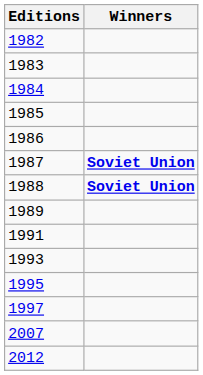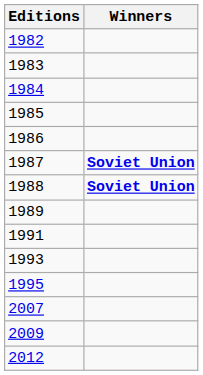- row: 1997
+ row: 2009
